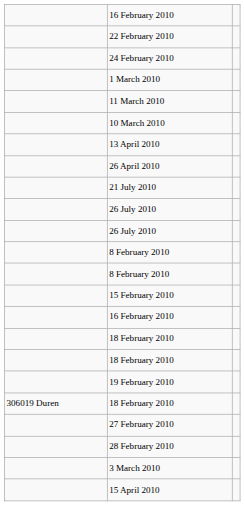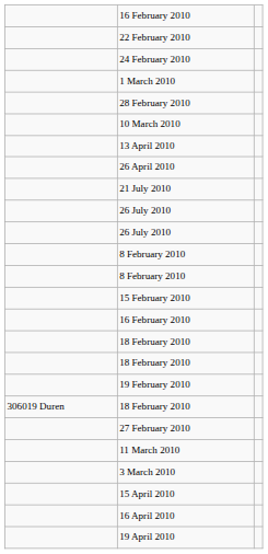rows swapped: 11 March 2010 <-> 28 February 2010
+ row: 16 April 2010
+ row: 19 April 2010
